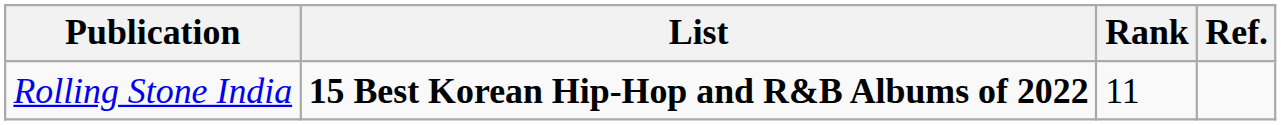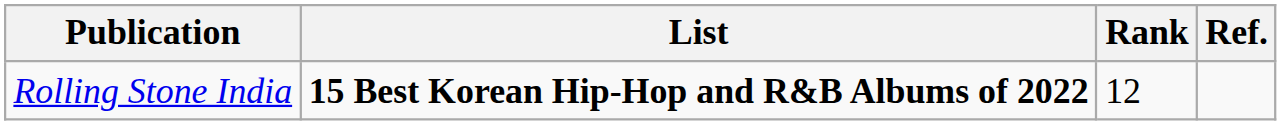Rolling Stone India | Rank: 11 -> 12
